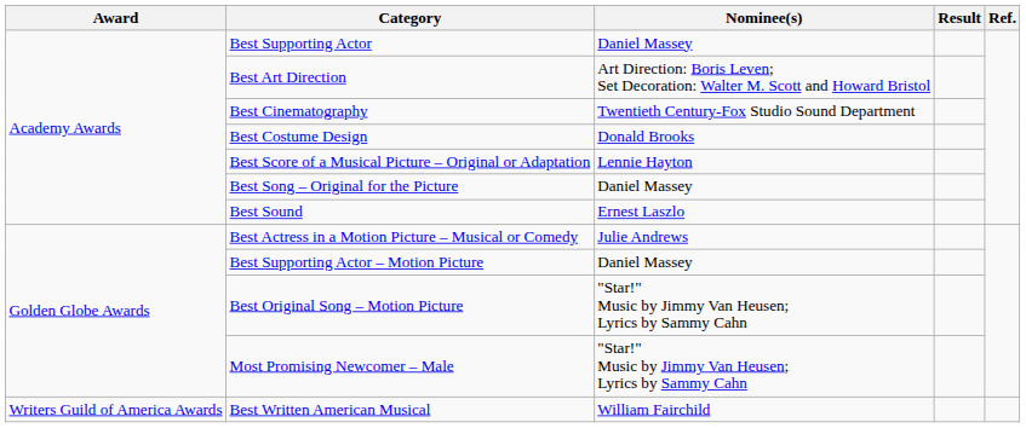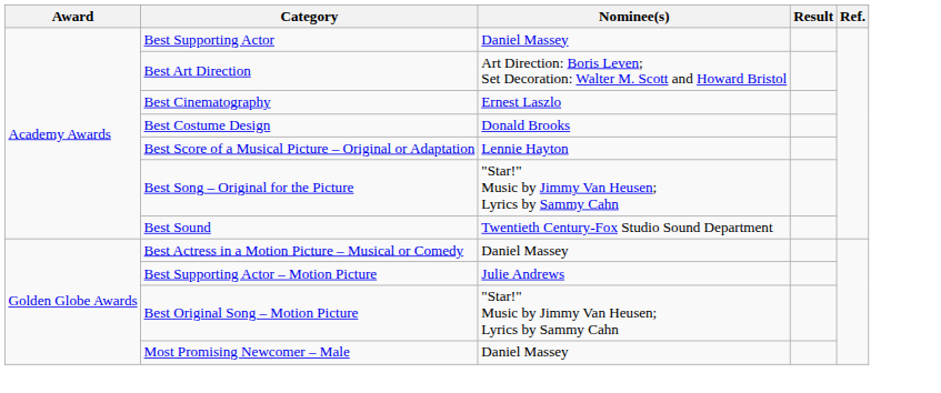Best Cinematography | Nominee(s): Twentieth Century-Fox Studio Sound Department -> Ernest Laszlo
Best Song – Original for the Picture | Nominee(s): Daniel Massey -> "Star!" Music by Jimmy Van Heusen; Lyrics by Sammy Cahn
Best Sound | Nominee(s): Ernest Laszlo -> Twentieth Century-Fox Studio Sound Department
Best Actress in a Motion Picture – Musical or Comedy | Nominee(s): Julie Andrews -> Daniel Massey
Best Supporting Actor – Motion Picture | Nominee(s): Daniel Massey -> Julie Andrews
Most Promising Newcomer – Male | Nominee(s): "Star!" Music by Jimmy Van Heusen; Lyrics by Sammy Cahn -> Daniel Massey
- row: Writers Guild of America Awards | Best Written American Musical | William Fairchild
